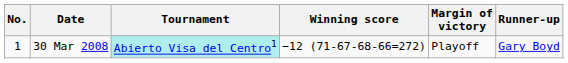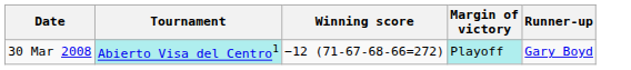- column: No. | 1
30 Mar 2008 | Margin of victory: no background -> paleturquoise background
